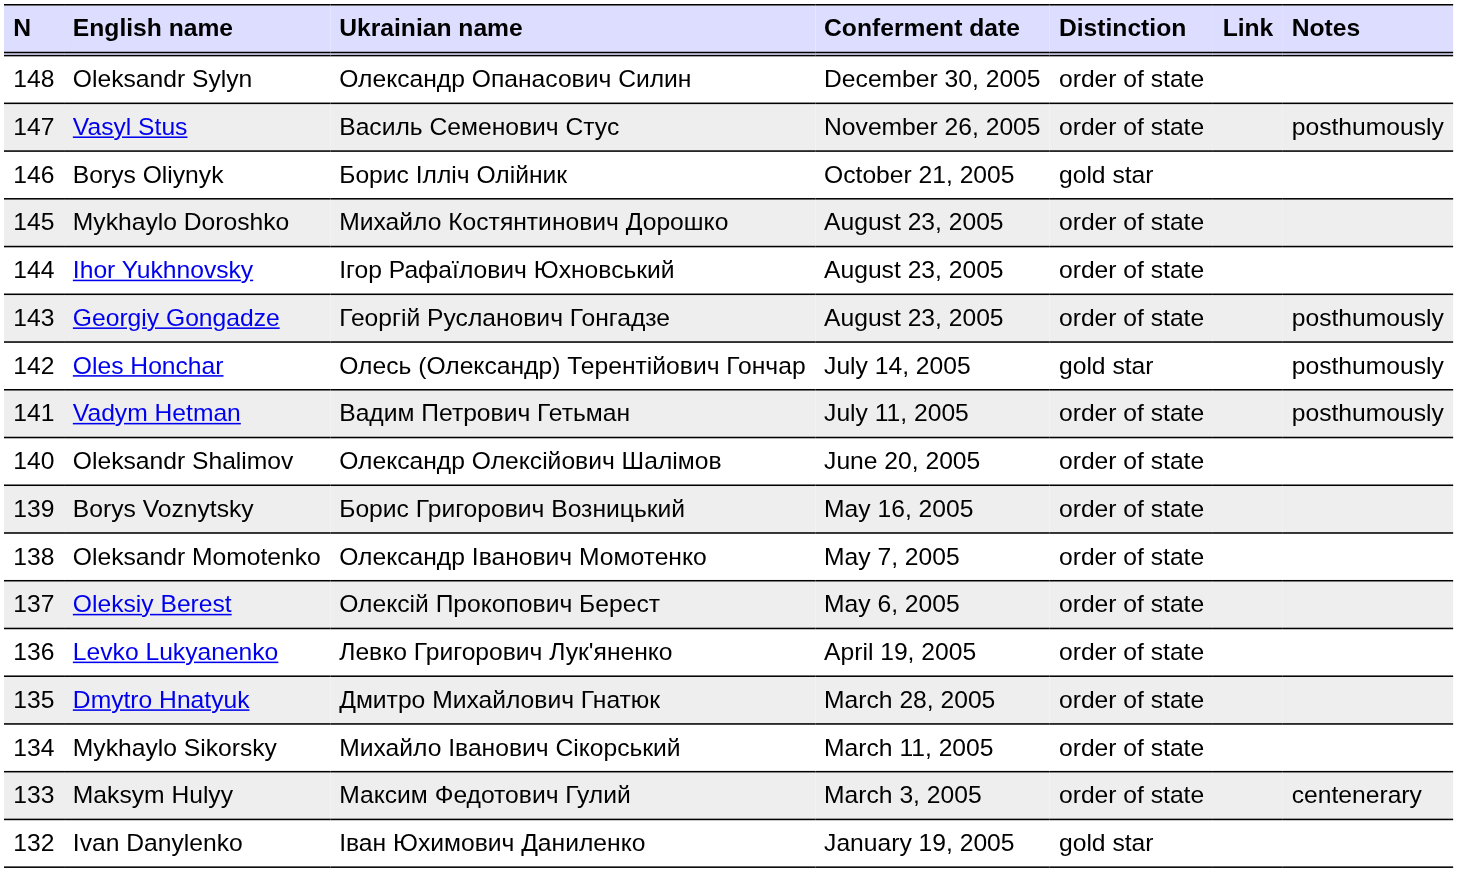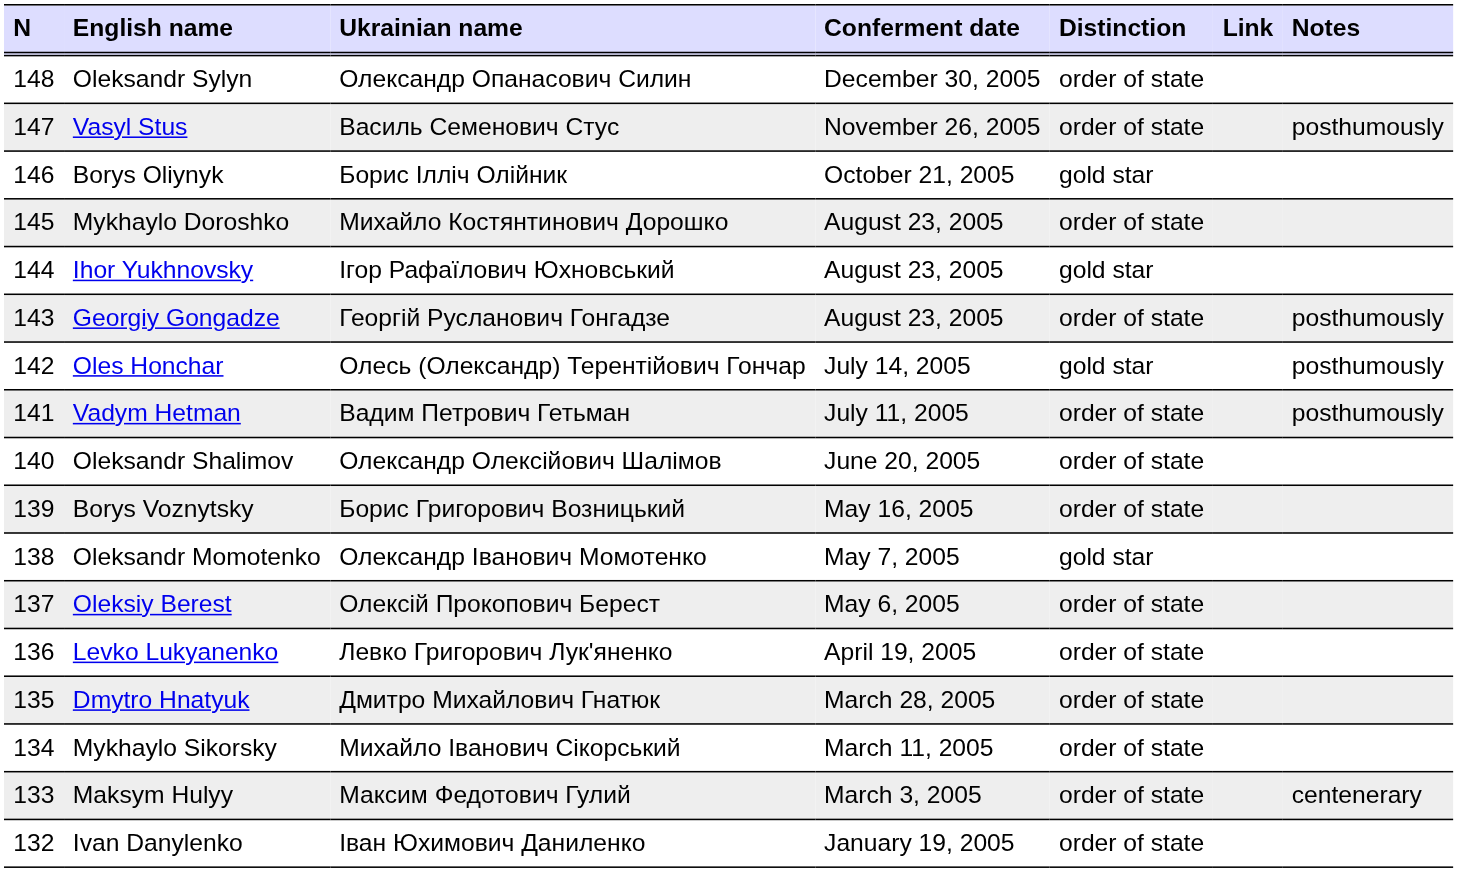Ihor Yukhnovsky | Distinction: order of state -> gold star
Oleksandr Momotenko | Distinction: order of state -> gold star
Ivan Danylenko | Distinction: gold star -> order of state
